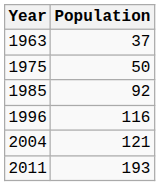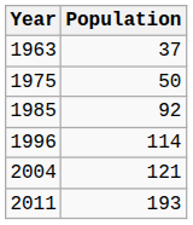1996 | Population: 116 -> 114
